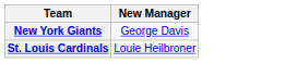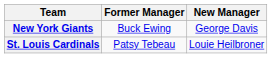+ column: Former Manager | Buck Ewing | Patsy Tebeau
